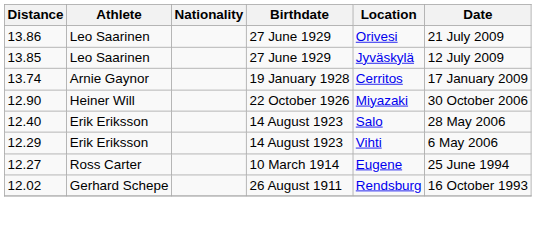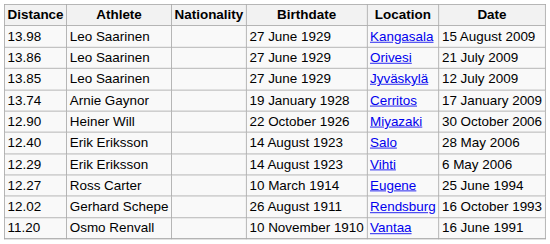+ row: 13.98 | Leo Saarinen | 27 June 1929 | Kangasala | 15 August 2009
+ row: 11.20 | Osmo Renvall | 10 November 1910 | Vantaa | 16 June 1991
